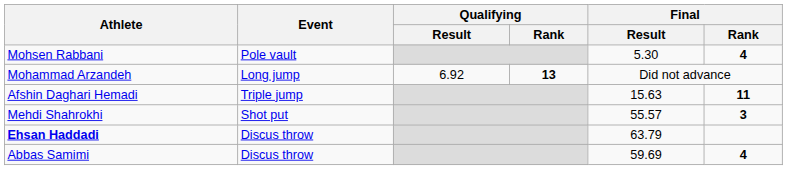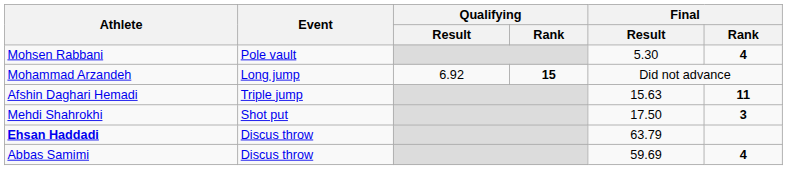Mohammad Arzandeh | Qualifying / Rank: 13 -> 15
Mehdi Shahrokhi | Final / Result: 55.57 -> 17.50
